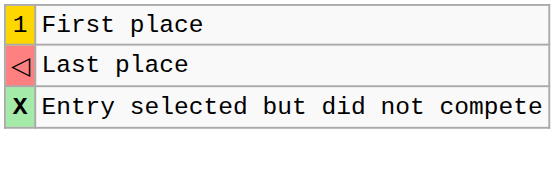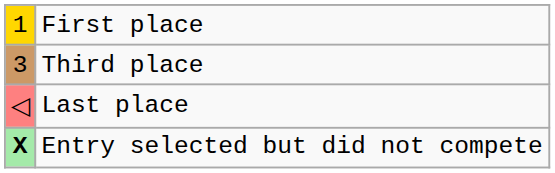+ row: 3 | Third place
